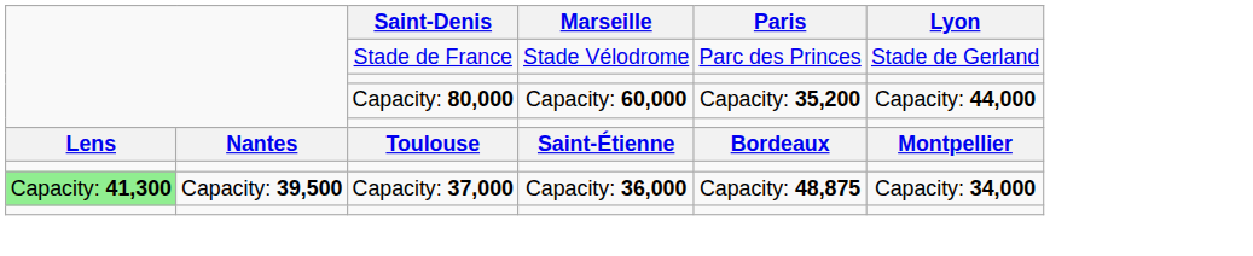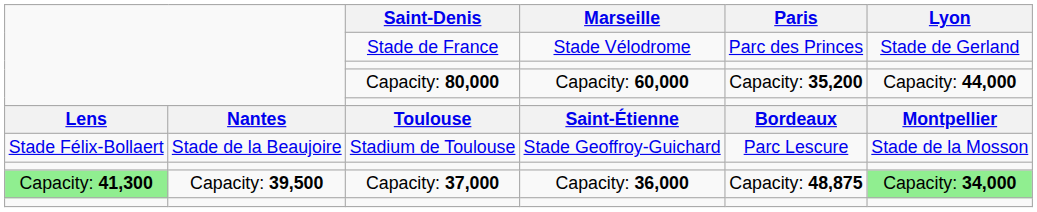+ row: Stade Félix-Bollaert | Stade de la Beaujoire | Stadium de Toulouse | Stade Geoffroy-Guichard | Parc Lescure | Stade de la Mosson
Capacity: 37,000 | Lyon: no background -> lightgreen background
